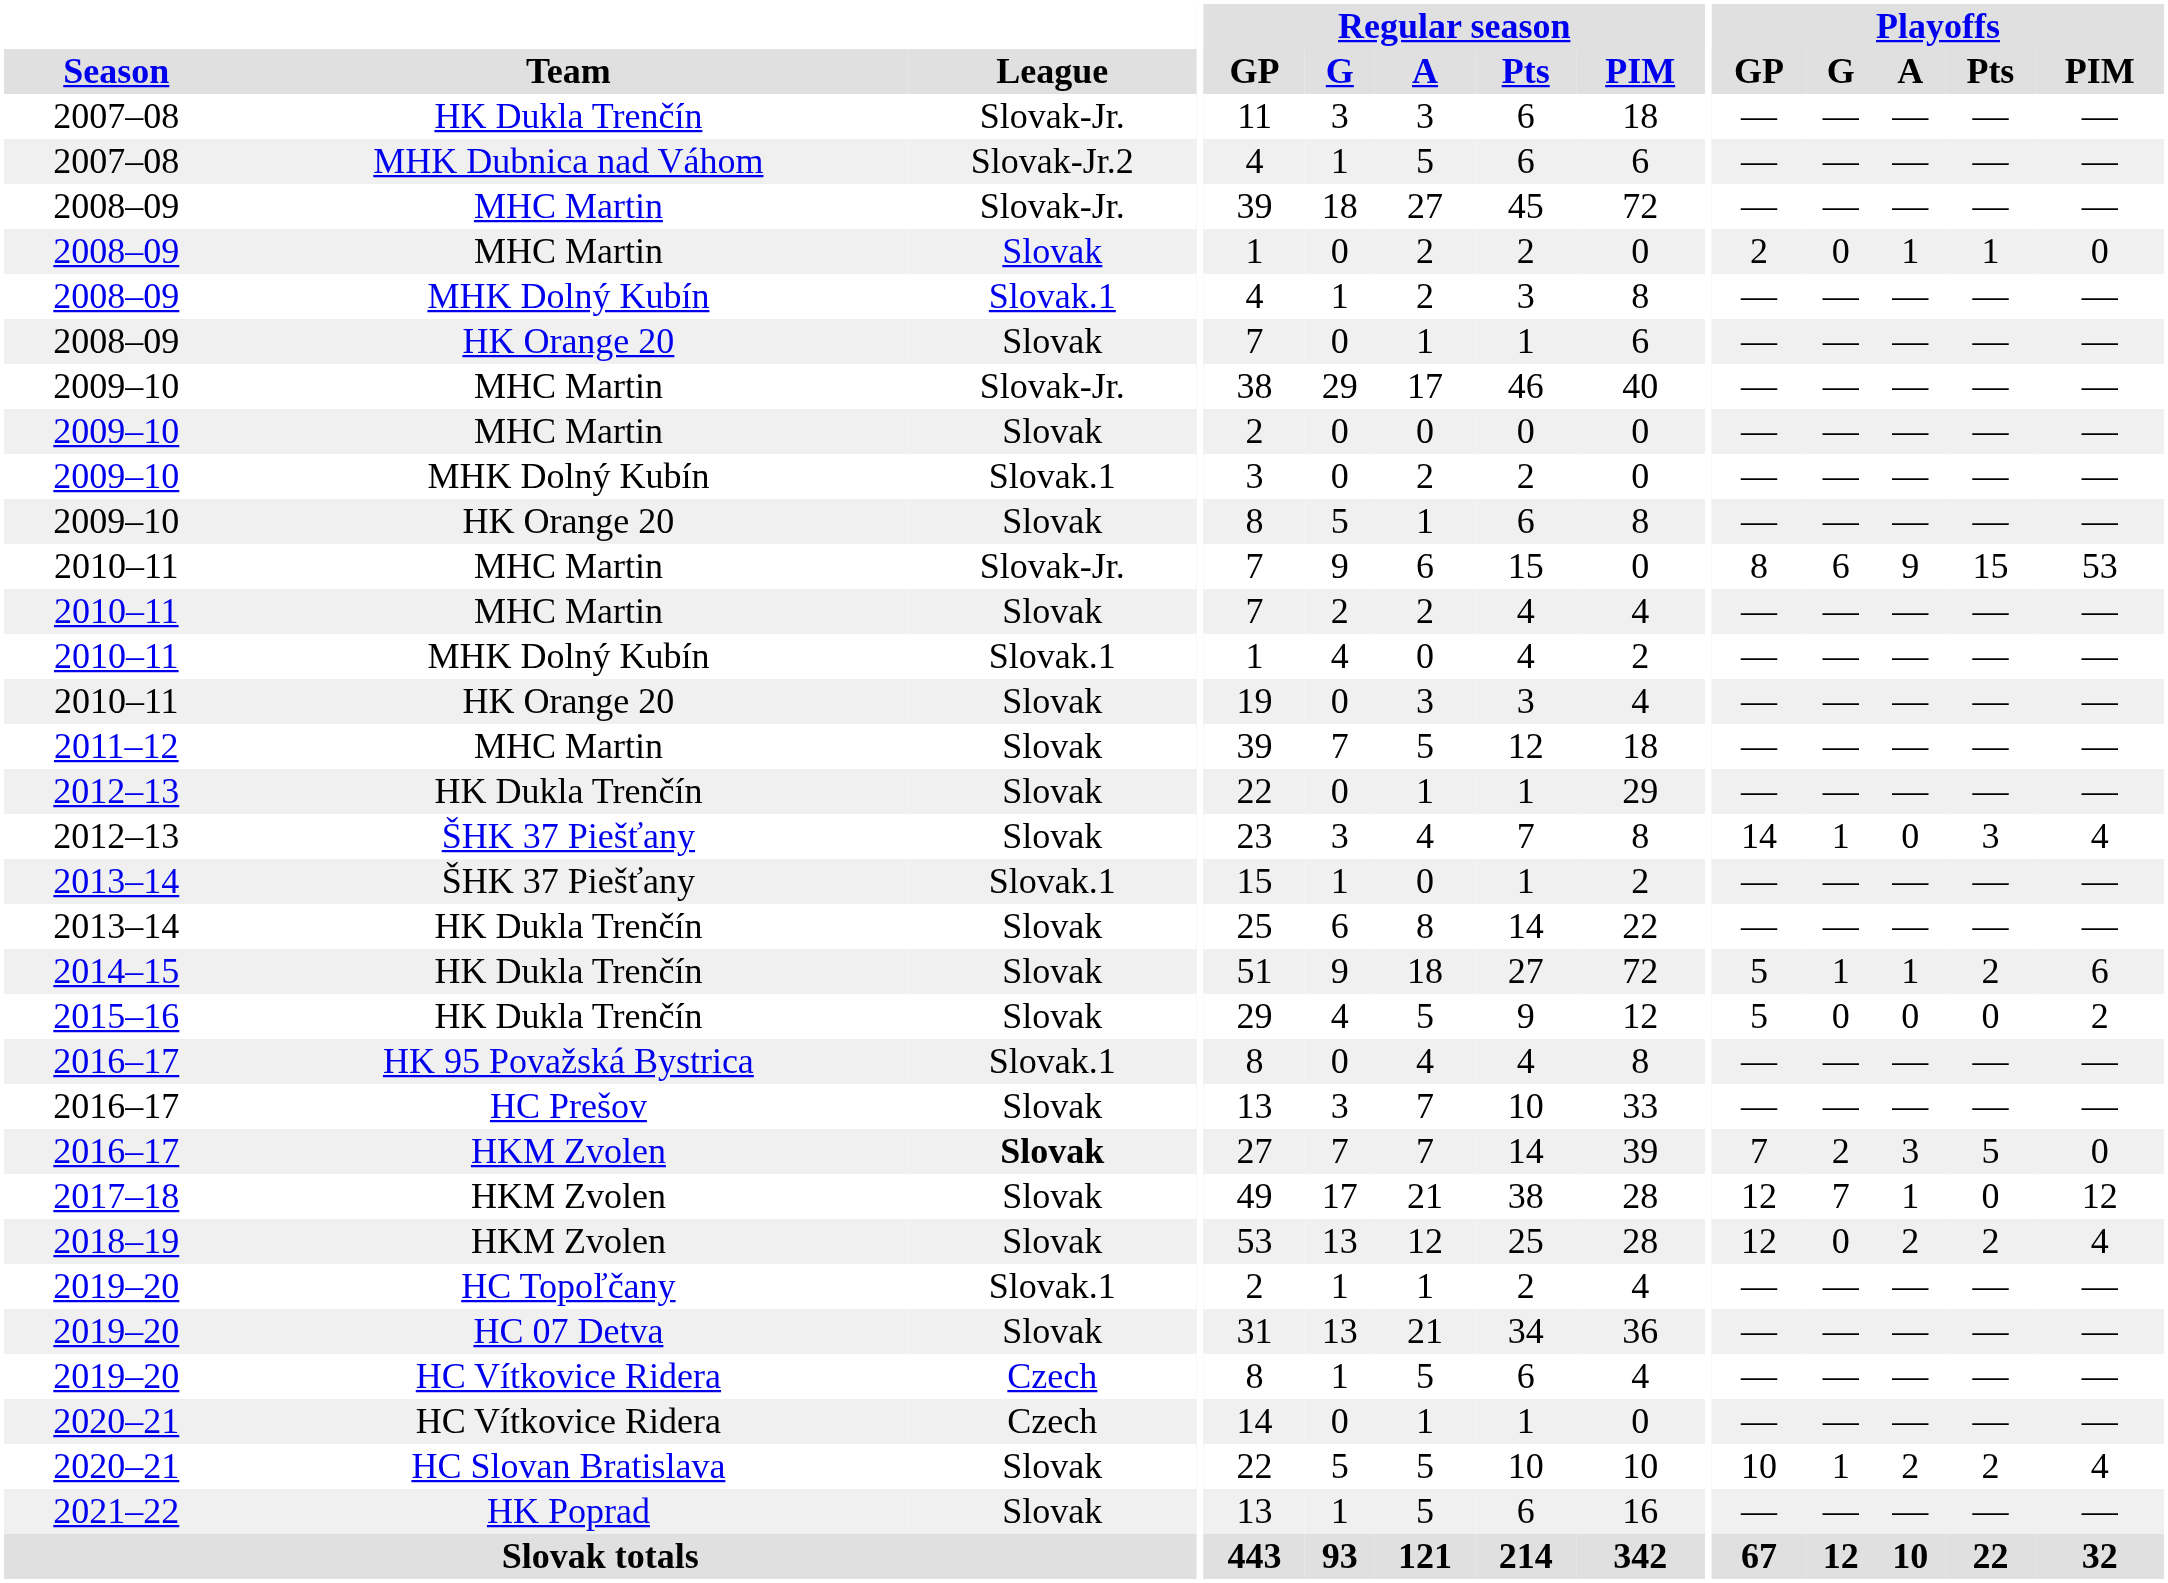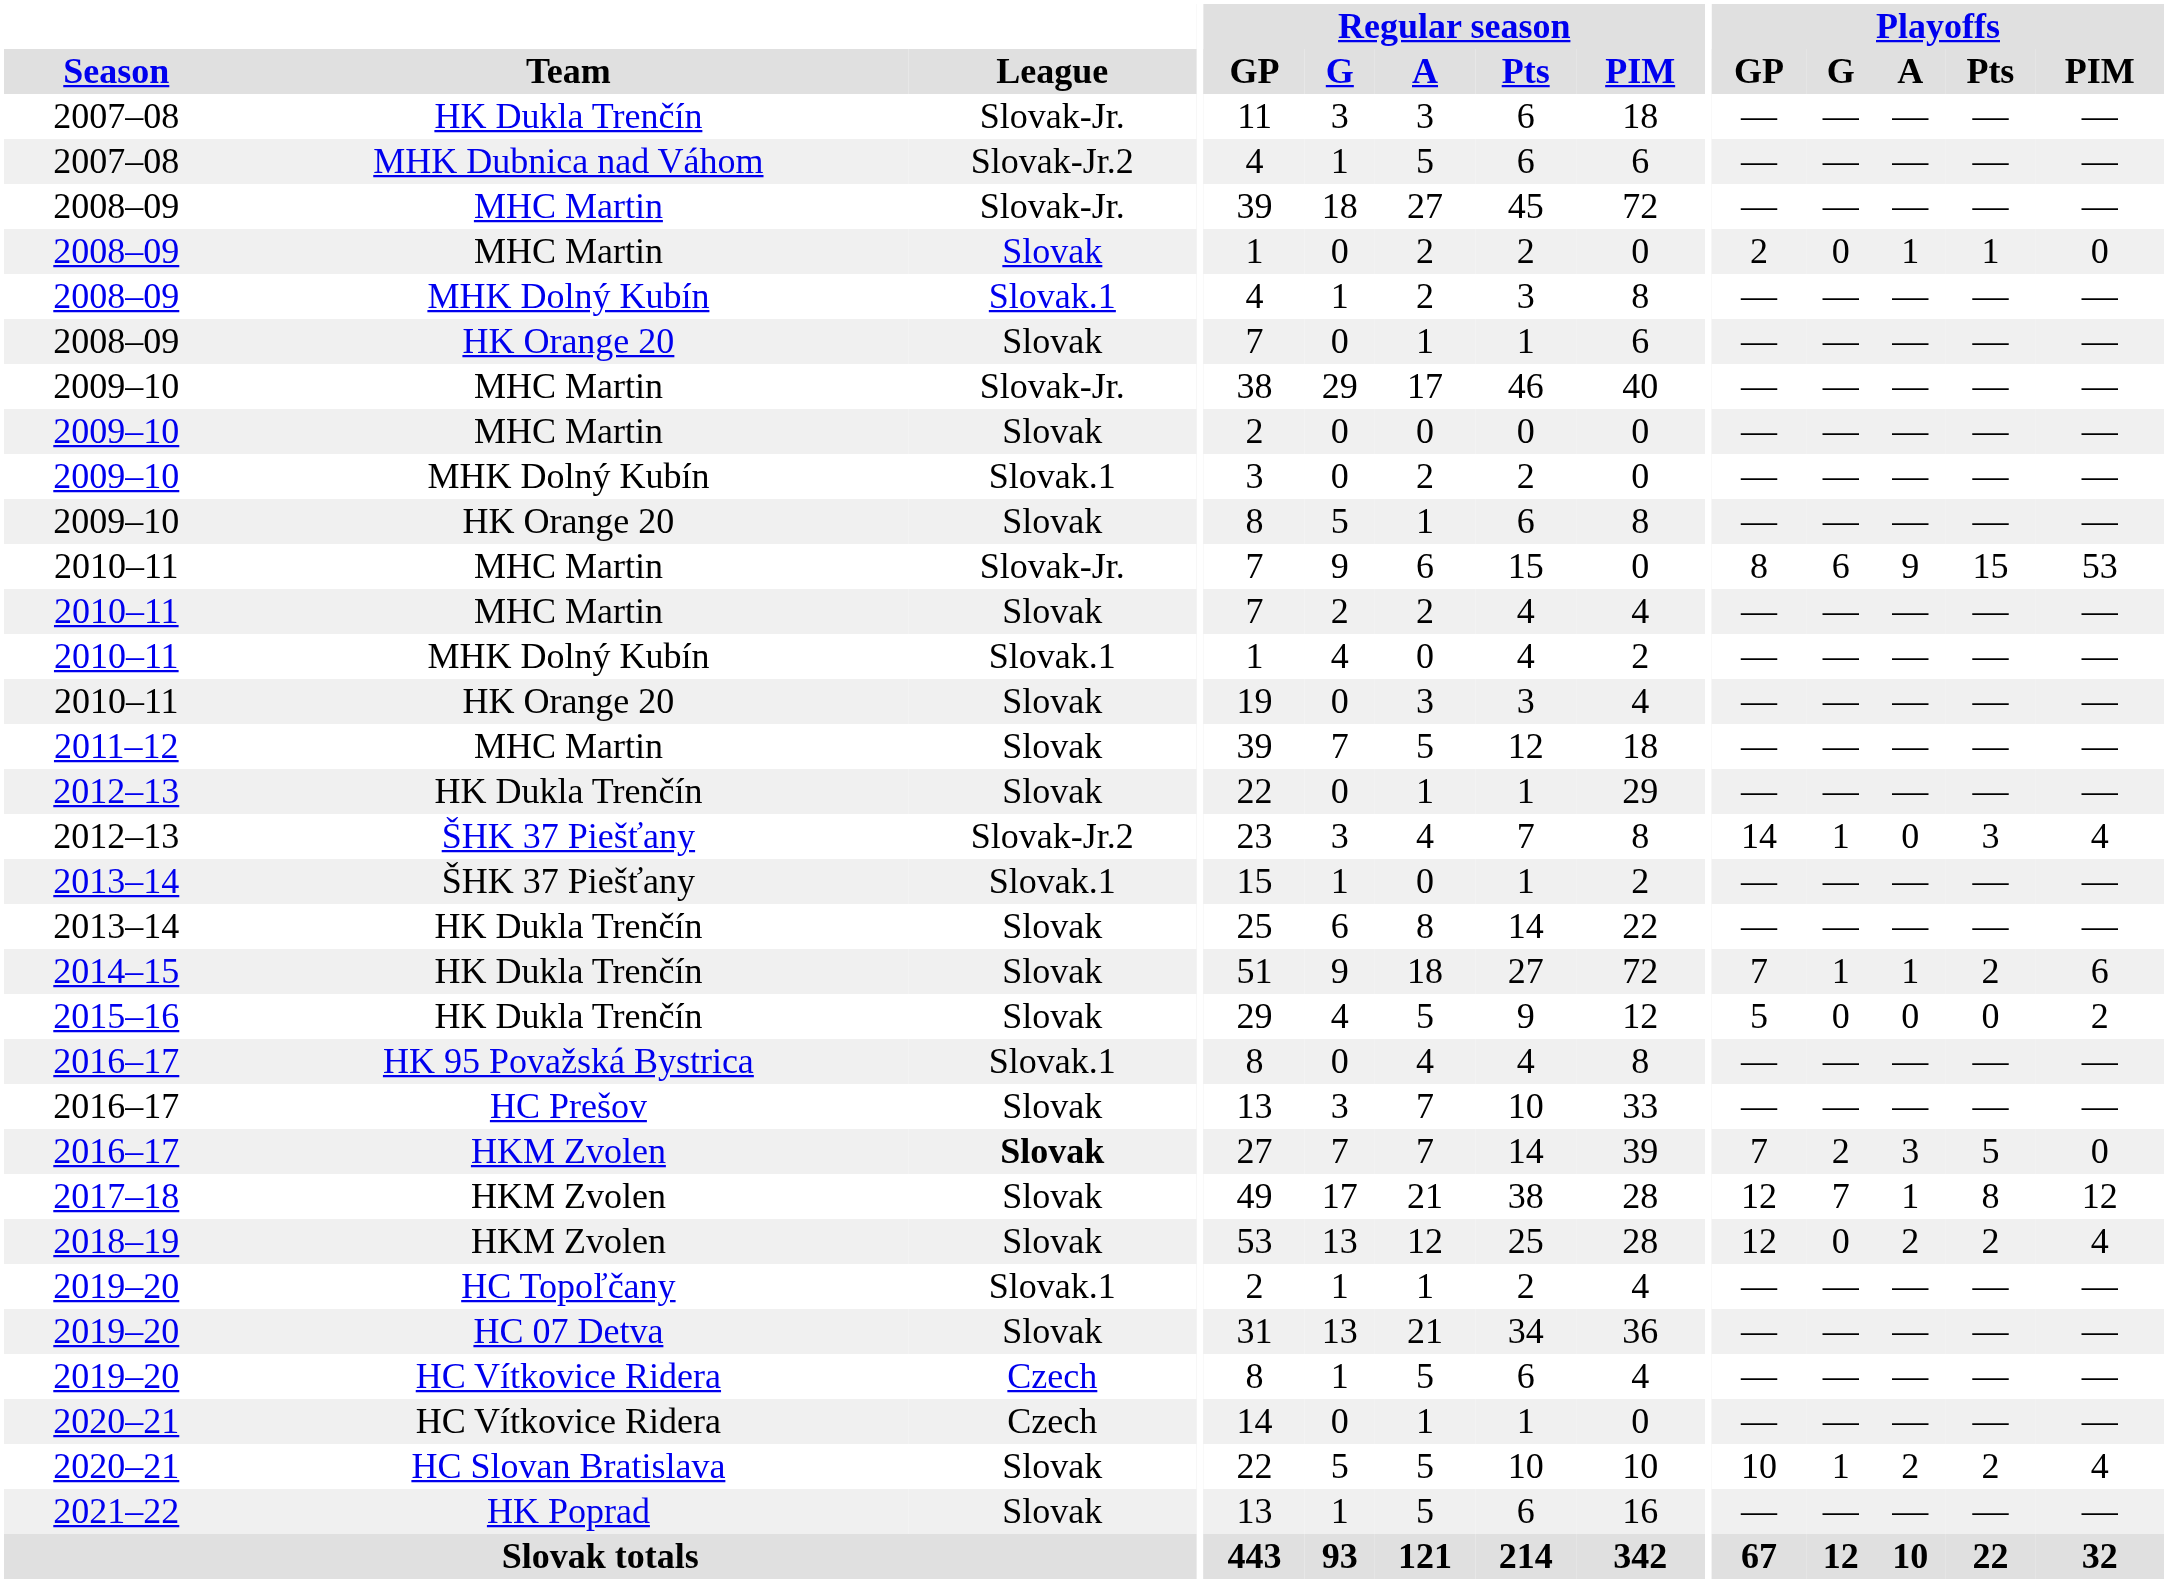2012–13 / ŠHK 37 Piešťany | League: Slovak -> Slovak-Jr.2
2014–15 | Playoffs / GP: 5 -> 7
2017–18 | Playoffs / Pts: 0 -> 8
